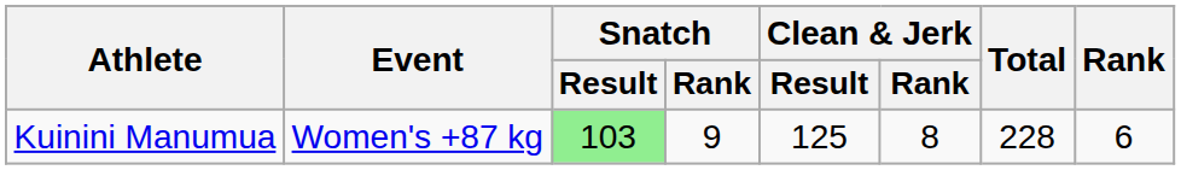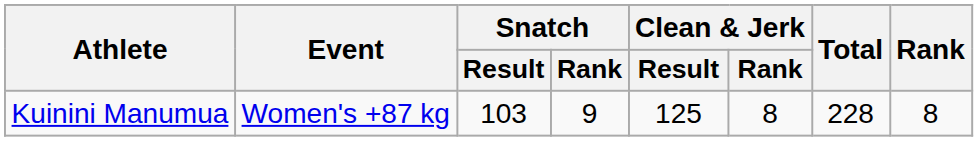Kuinini Manumua | Snatch / Result: lightgreen background -> no background
Kuinini Manumua | Rank: 6 -> 8
